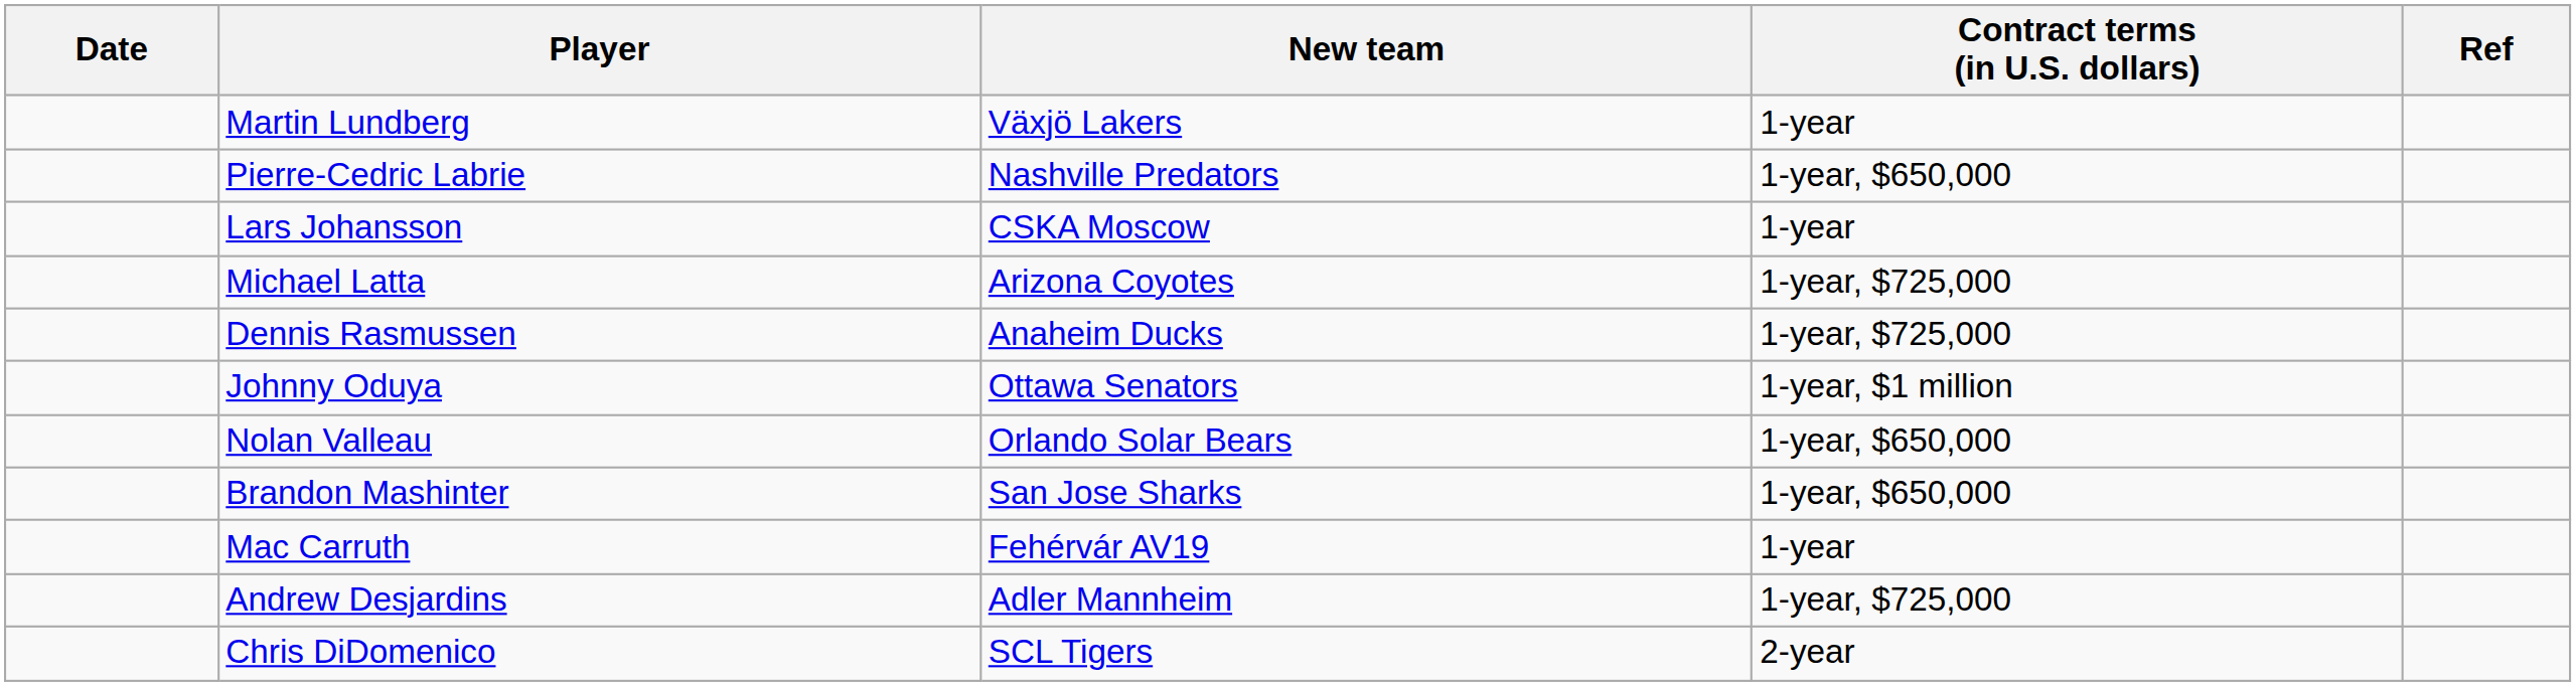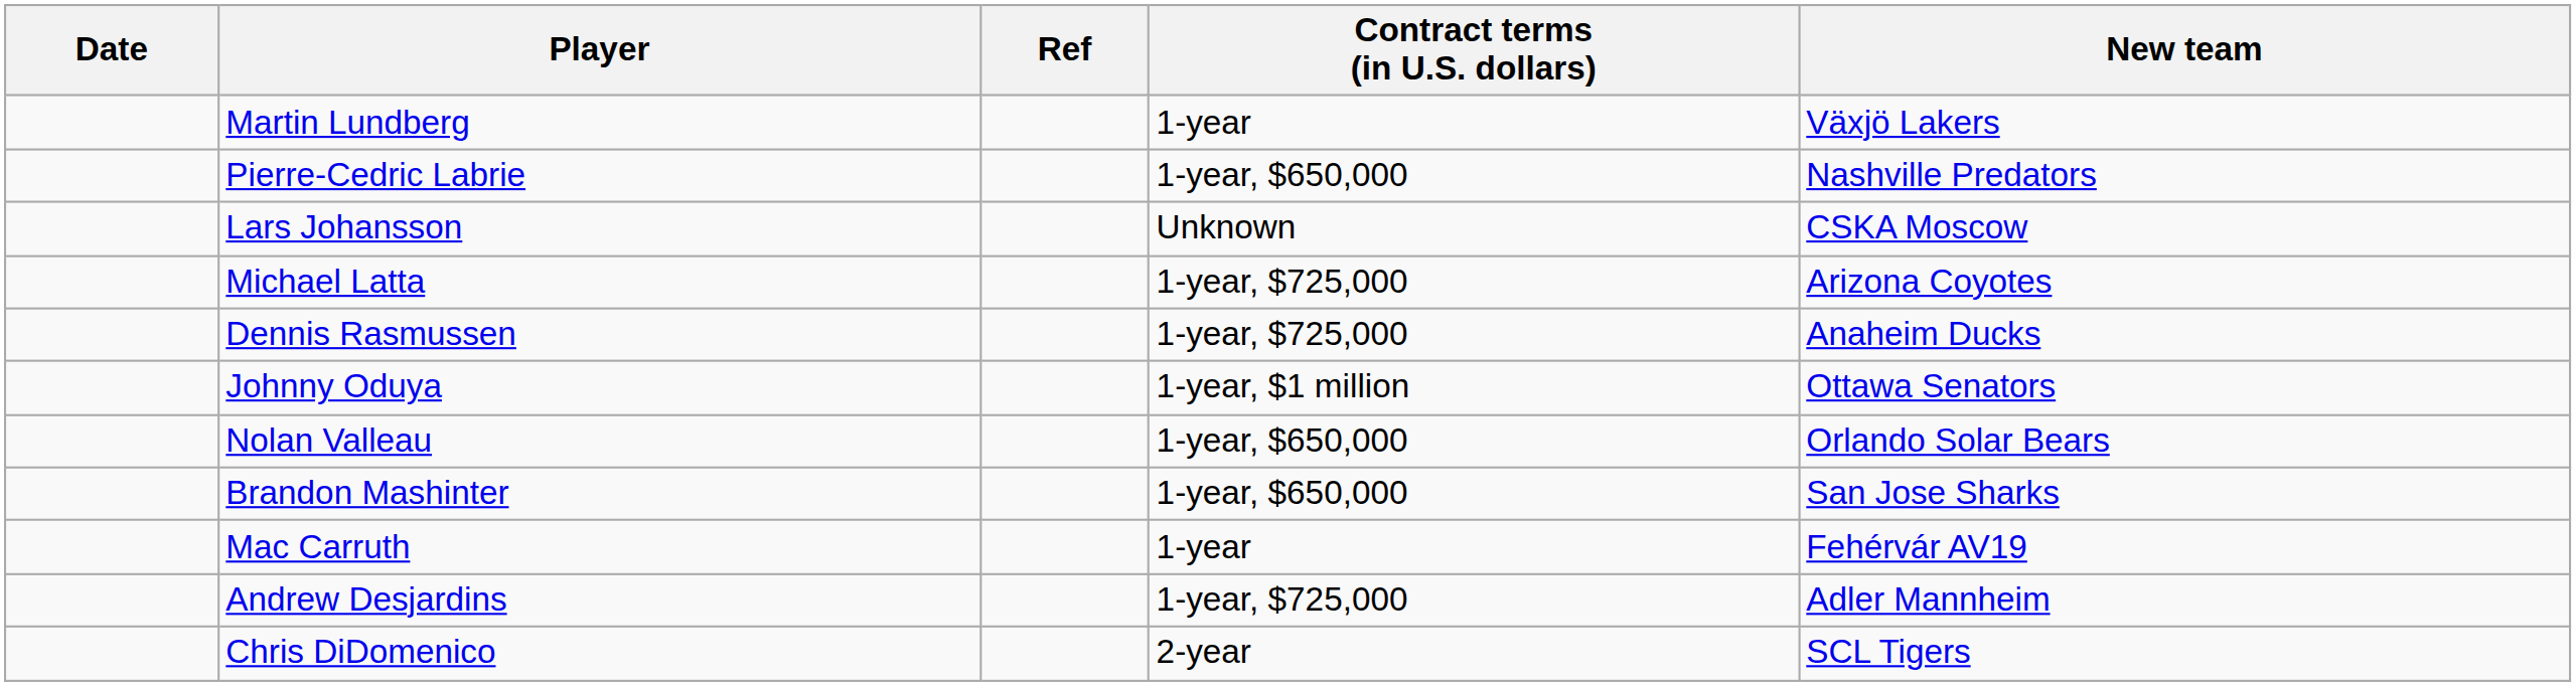columns swapped: New team <-> Ref
Lars Johansson | Contract terms (in U.S. dollars): 1-year -> Unknown
